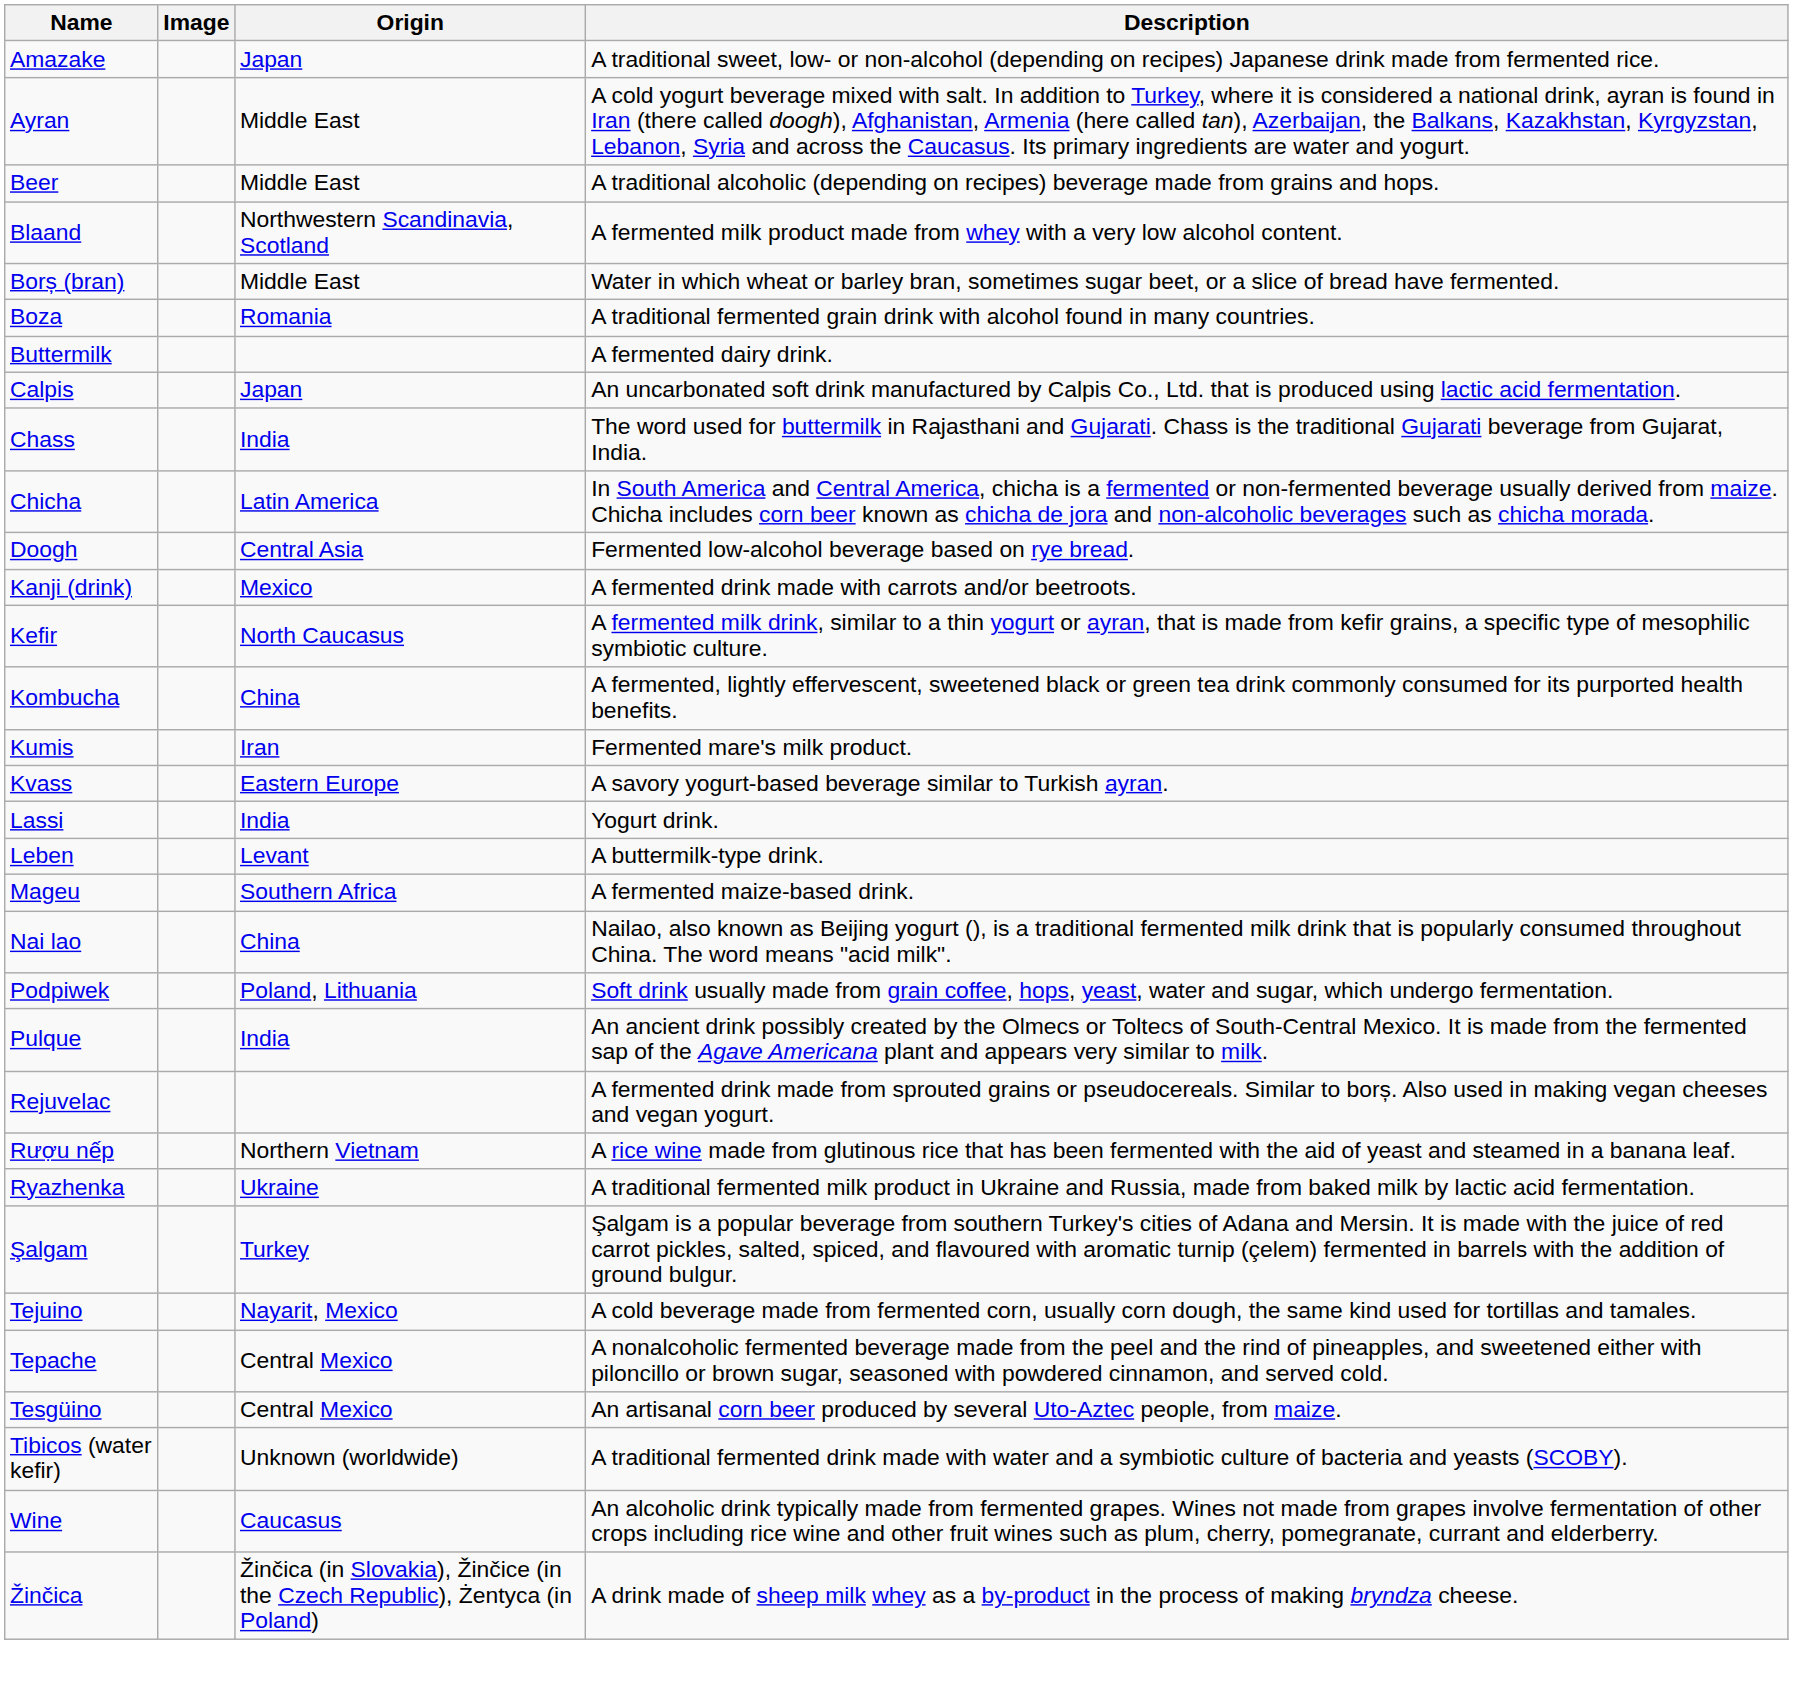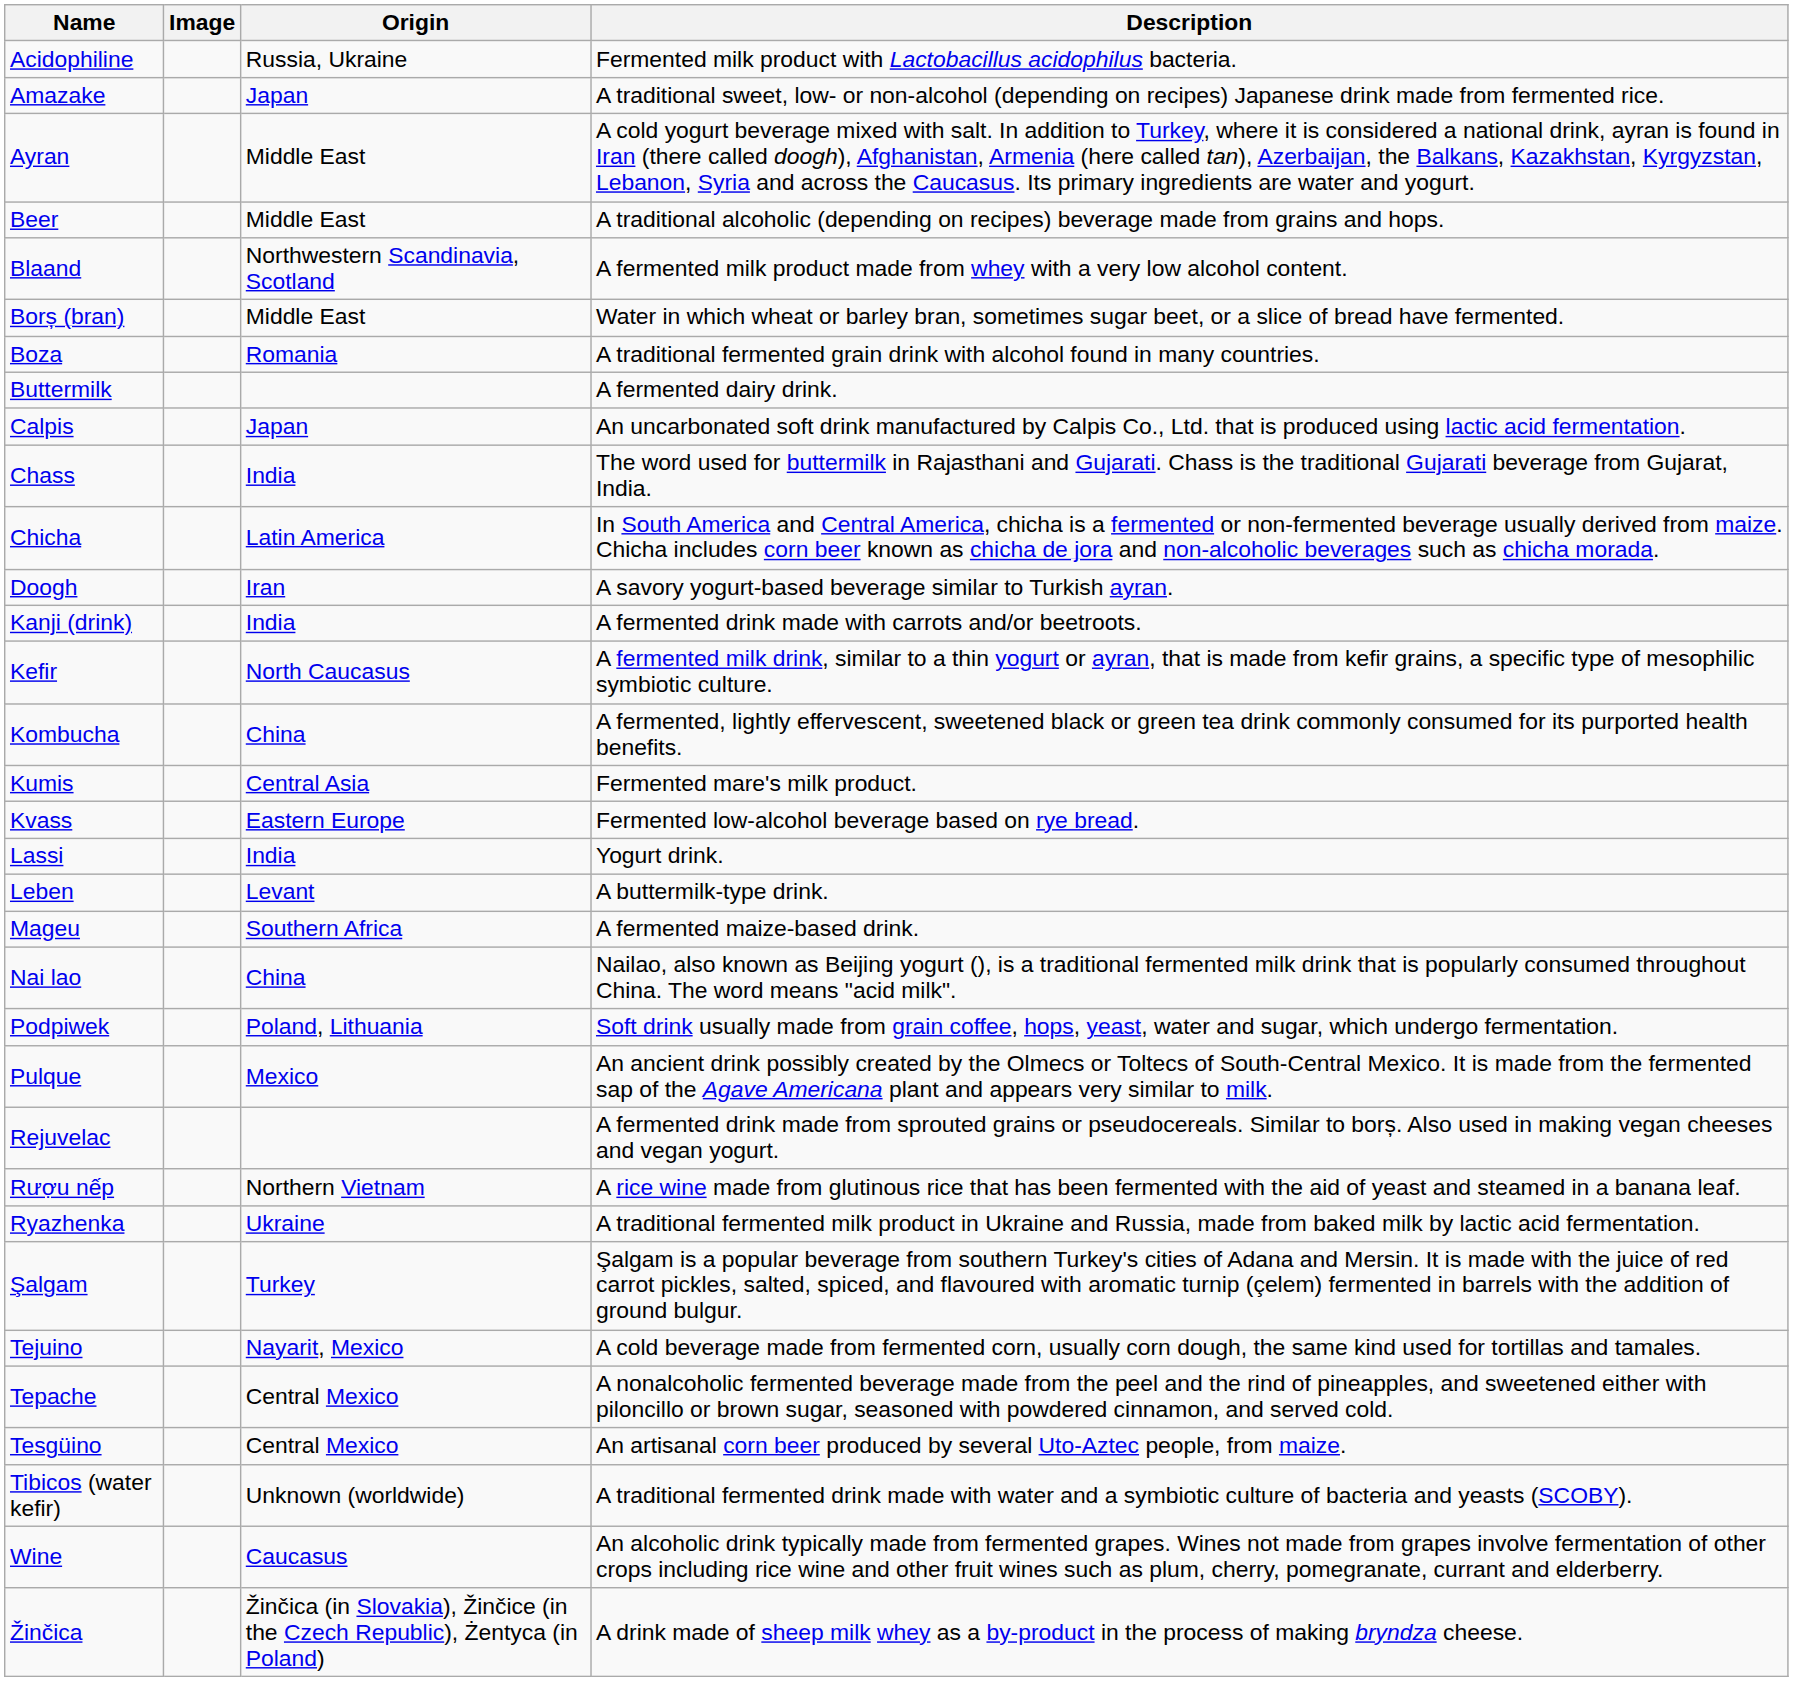+ row: Acidophiline | Russia, Ukraine | Fermented milk product with Lactobacillus acidophilus bacteria.
Doogh | Origin: Central Asia -> Iran
Doogh | Description: Fermented low-alcohol beverage based on rye bread. -> A savory yogurt-based beverage similar to Turkish ayran.
Kanji (drink) | Origin: Mexico -> India
Kumis | Origin: Iran -> Central Asia
Kvass | Description: A savory yogurt-based beverage similar to Turkish ayran. -> Fermented low-alcohol beverage based on rye bread.
Pulque | Origin: India -> Mexico
